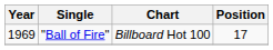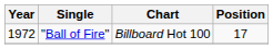"Ball of Fire" | Year: 1969 -> 1972
